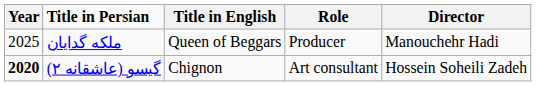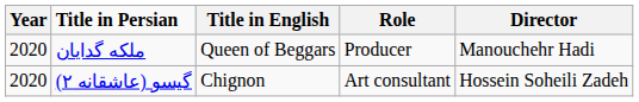ملکه گدایان | Year: 2025 -> 2020
گیسو (عاشقانه ۲) | Year: bold -> normal
